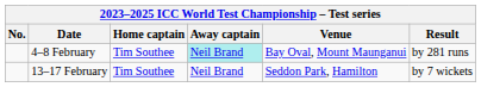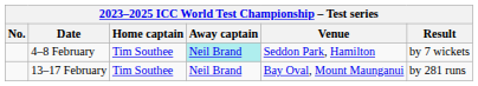4–8 February | Venue: Bay Oval, Mount Maunganui -> Seddon Park, Hamilton
4–8 February | Result: by 281 runs -> by 7 wickets
13–17 February | Venue: Seddon Park, Hamilton -> Bay Oval, Mount Maunganui
13–17 February | Result: by 7 wickets -> by 281 runs
